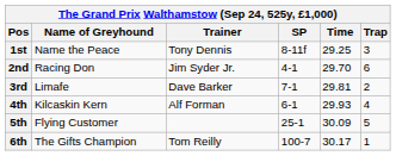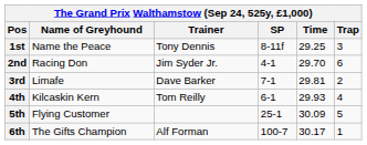4th | Trainer: Alf Forman -> Tom Reilly
6th | Trainer: Tom Reilly -> Alf Forman
